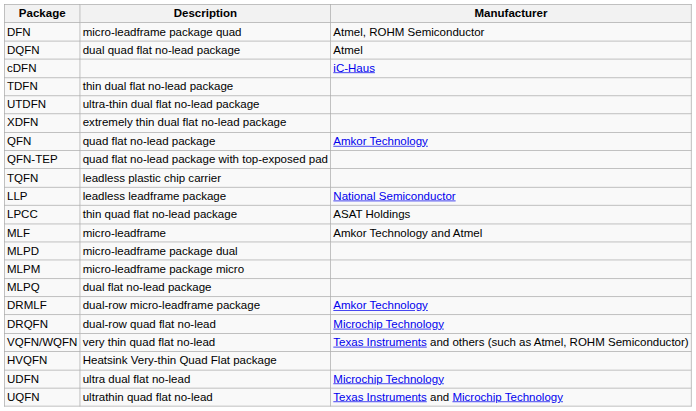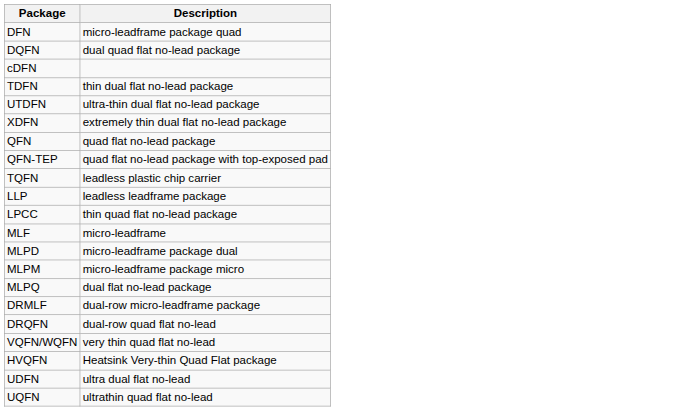- column: Manufacturer | Atmel, ROHM Semiconductor | Atmel | iC-Haus | Amkor Technology | National Semiconductor | ASAT Holdings | Amkor Technology and Atmel | Amkor Technology | Microchip Technology | Texas Instruments and others (such as Atmel, ROHM Semiconductor) | Microchip Technology | Texas Instruments and Microchip Technology
